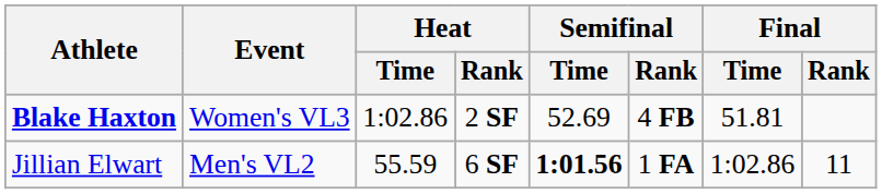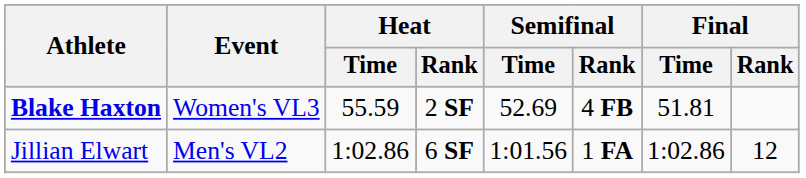Blake Haxton | Heat / Time: 1:02.86 -> 55.59
Jillian Elwart | Heat / Time: 55.59 -> 1:02.86
Jillian Elwart | Semifinal / Time: bold -> normal
Jillian Elwart | Final / Rank: 11 -> 12
